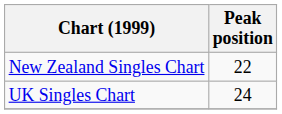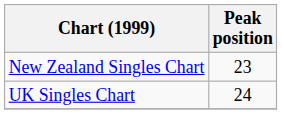New Zealand Singles Chart | Peak position: 22 -> 23
